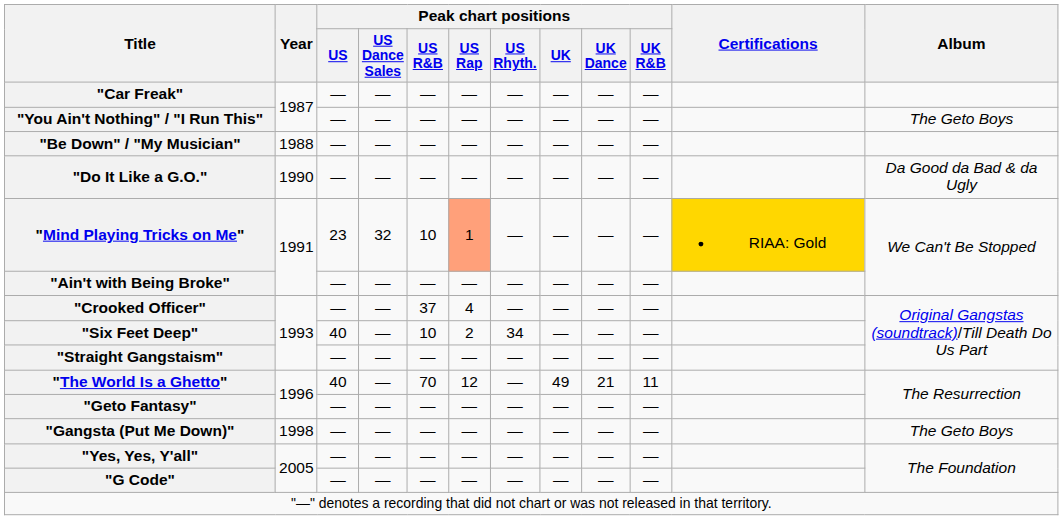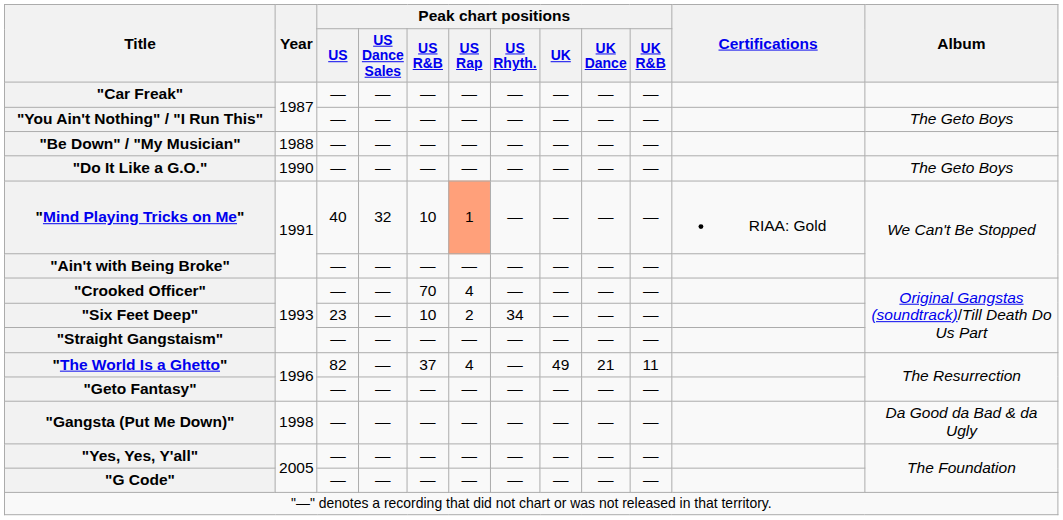"Do It Like a G.O." | Album: Da Good da Bad & da Ugly -> The Geto Boys
"Mind Playing Tricks on Me" | Peak chart positions / US: 23 -> 40
"Mind Playing Tricks on Me" | Certifications: gold background -> no background
"Crooked Officer" | Peak chart positions / US R&B: 37 -> 70
"Six Feet Deep" | Peak chart positions / US: 40 -> 23
"The World Is a Ghetto" | Peak chart positions / US: 40 -> 82
"The World Is a Ghetto" | Peak chart positions / US R&B: 70 -> 37
"The World Is a Ghetto" | Peak chart positions / US Rap: 12 -> 4
"Gangsta (Put Me Down)" | Album: The Geto Boys -> Da Good da Bad & da Ugly
